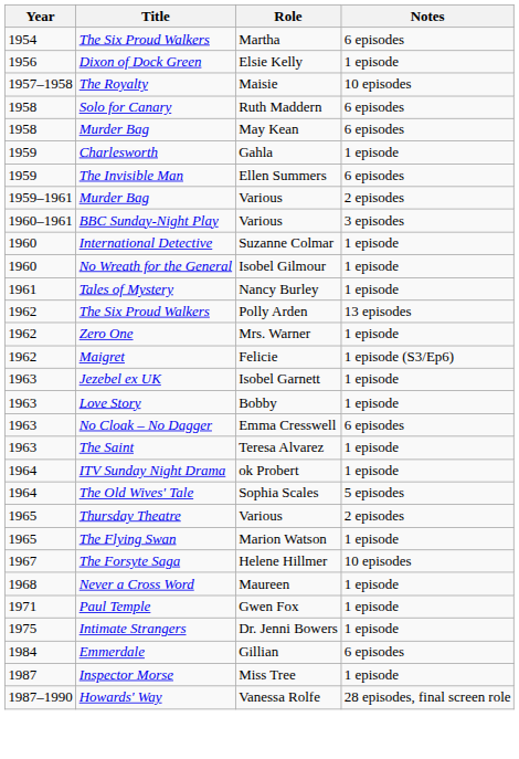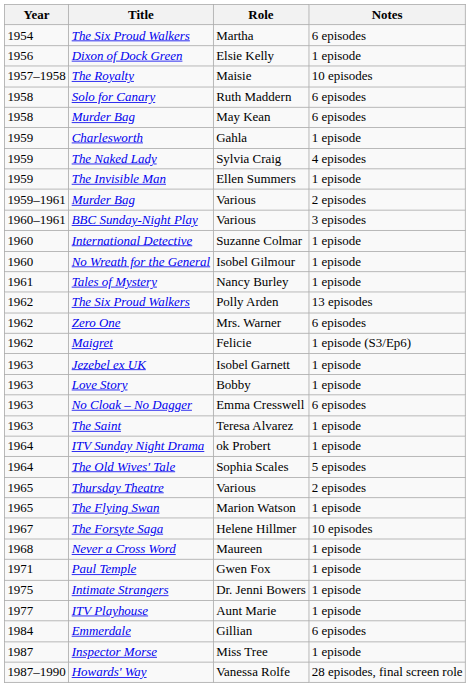+ row: 1959 | The Naked Lady | Sylvia Craig | 4 episodes
The Invisible Man | Notes: 6 episodes -> 1 episode
Zero One | Notes: 1 episode -> 6 episodes
+ row: 1977 | ITV Playhouse | Aunt Marie | 1 episode
